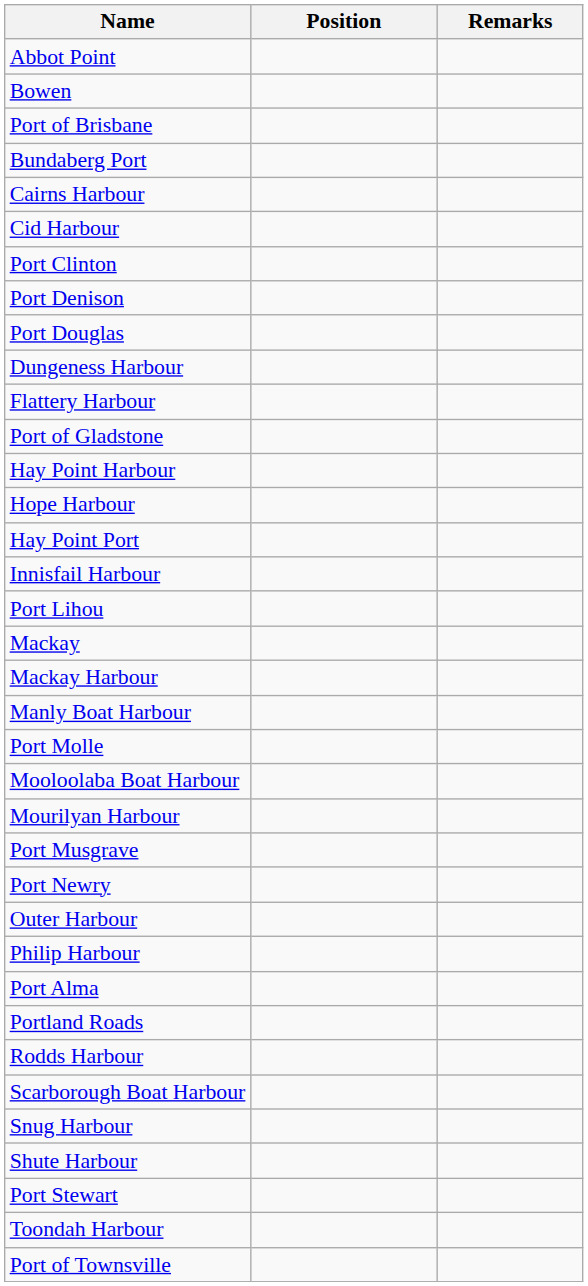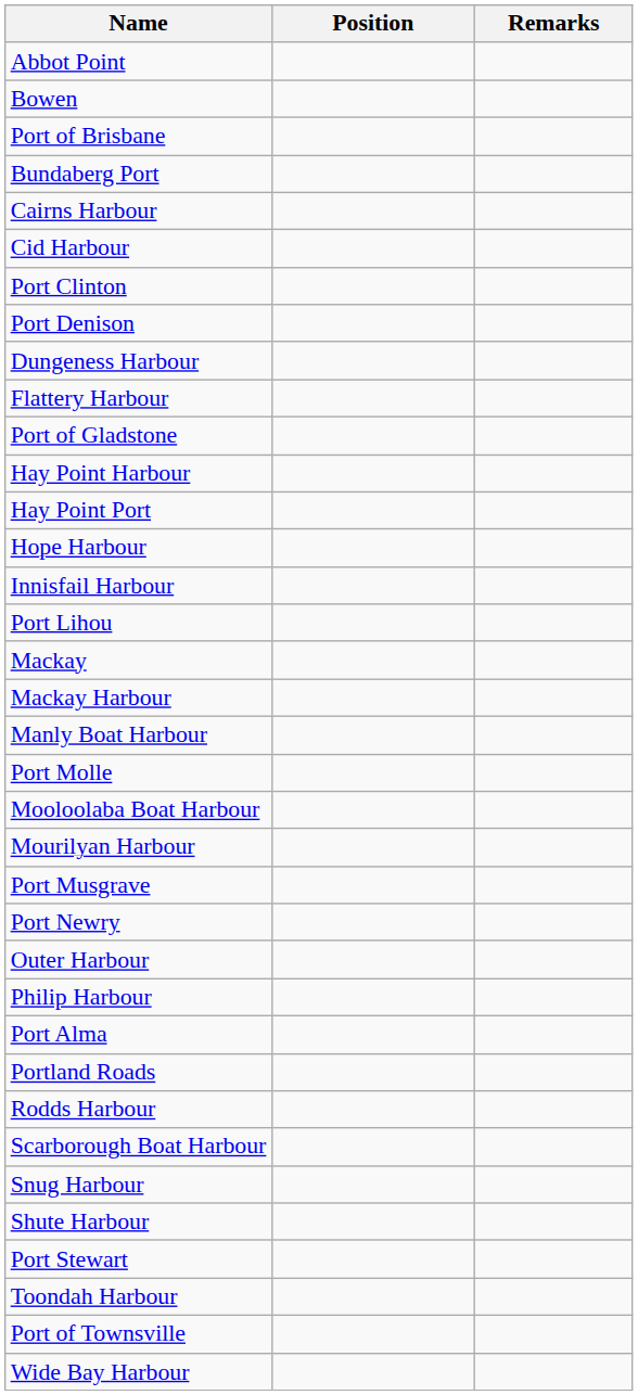- row: Port Douglas
rows swapped: Hay Point Port <-> Hope Harbour
+ row: Wide Bay Harbour
